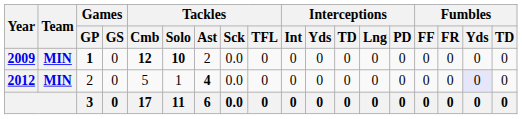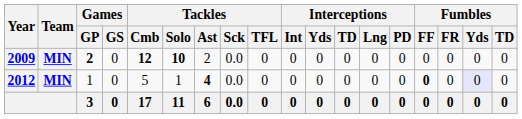2009 | Games / GP: 1 -> 2
2012 | Games / GP: 2 -> 1
2012 | Fumbles / FF: normal -> bold
